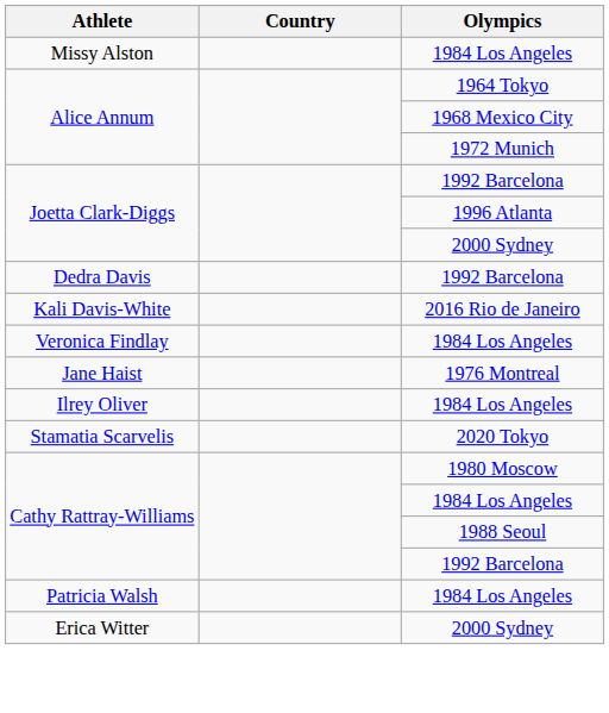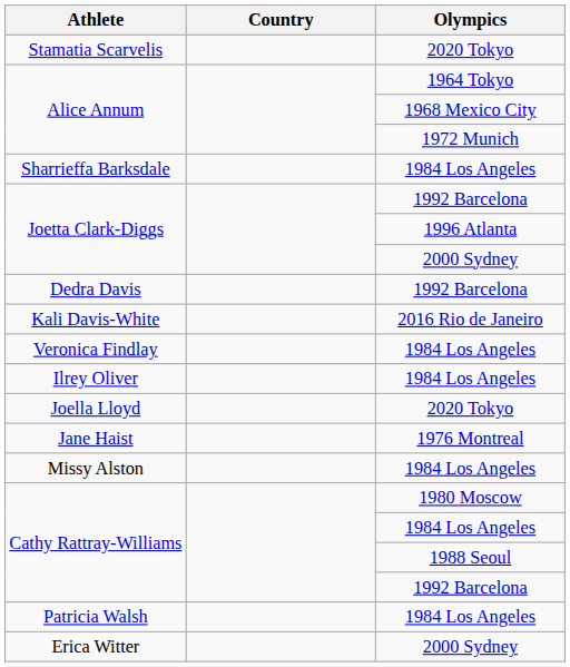rows swapped: Missy Alston <-> Stamatia Scarvelis
+ row: Sharrieffa Barksdale | 1984 Los Angeles
rows swapped: Jane Haist <-> Ilrey Oliver
+ row: Joella Lloyd | 2020 Tokyo
